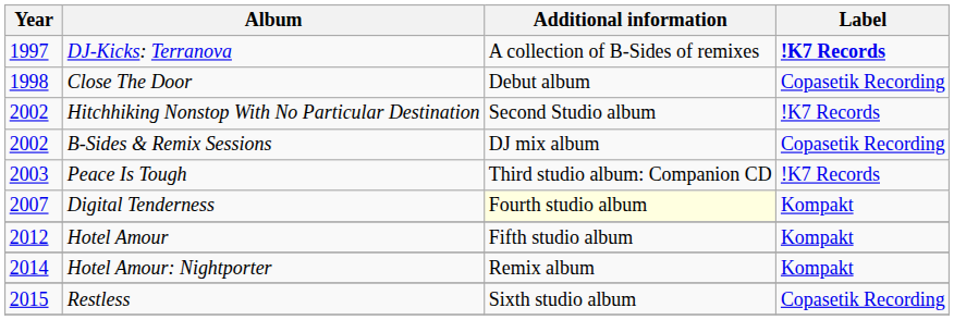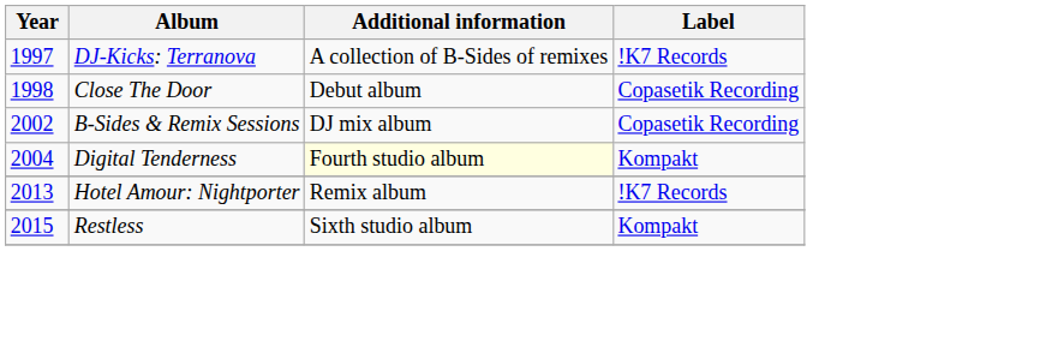DJ-Kicks: Terranova | Label: bold -> normal
- row: 2002 | Hitchhiking Nonstop With No Particular Destination | Second Studio album | !K7 Records
- row: 2003 | Peace Is Tough | Third studio album: Companion CD | !K7 Records
Digital Tenderness | Year: 2007 -> 2004
- row: 2012 | Hotel Amour | Fifth studio album | Kompakt
Hotel Amour: Nightporter | Year: 2014 -> 2013
Hotel Amour: Nightporter | Label: Kompakt -> !K7 Records
Restless | Label: Copasetik Recording -> Kompakt
